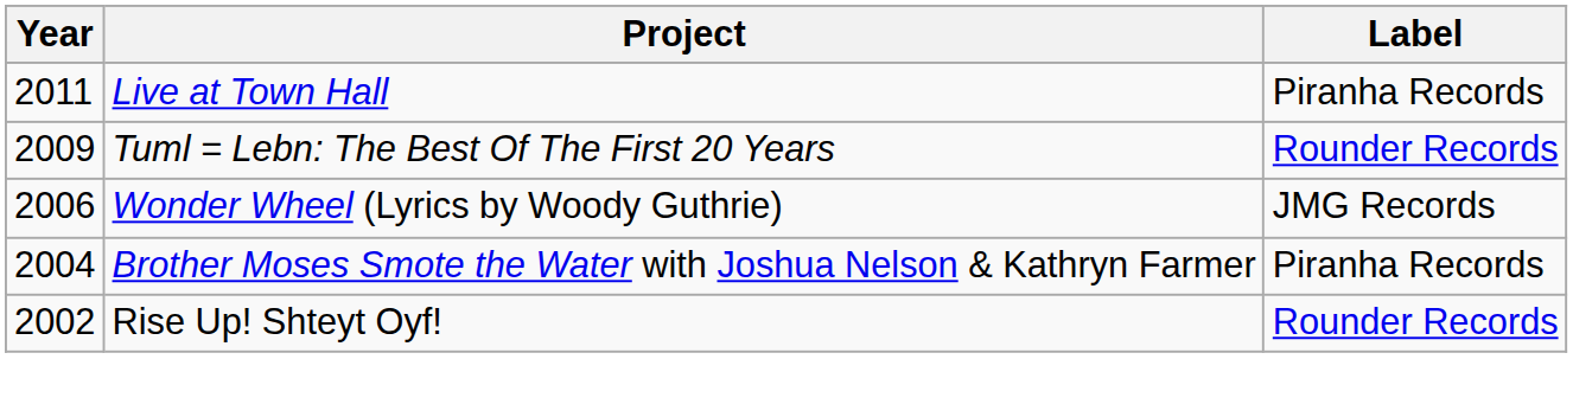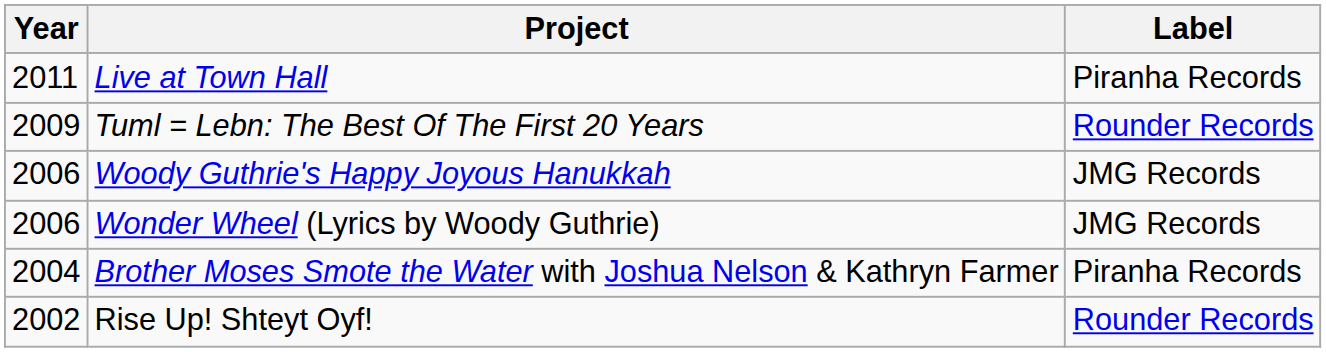+ row: 2006 | Woody Guthrie's Happy Joyous Hanukkah | JMG Records
